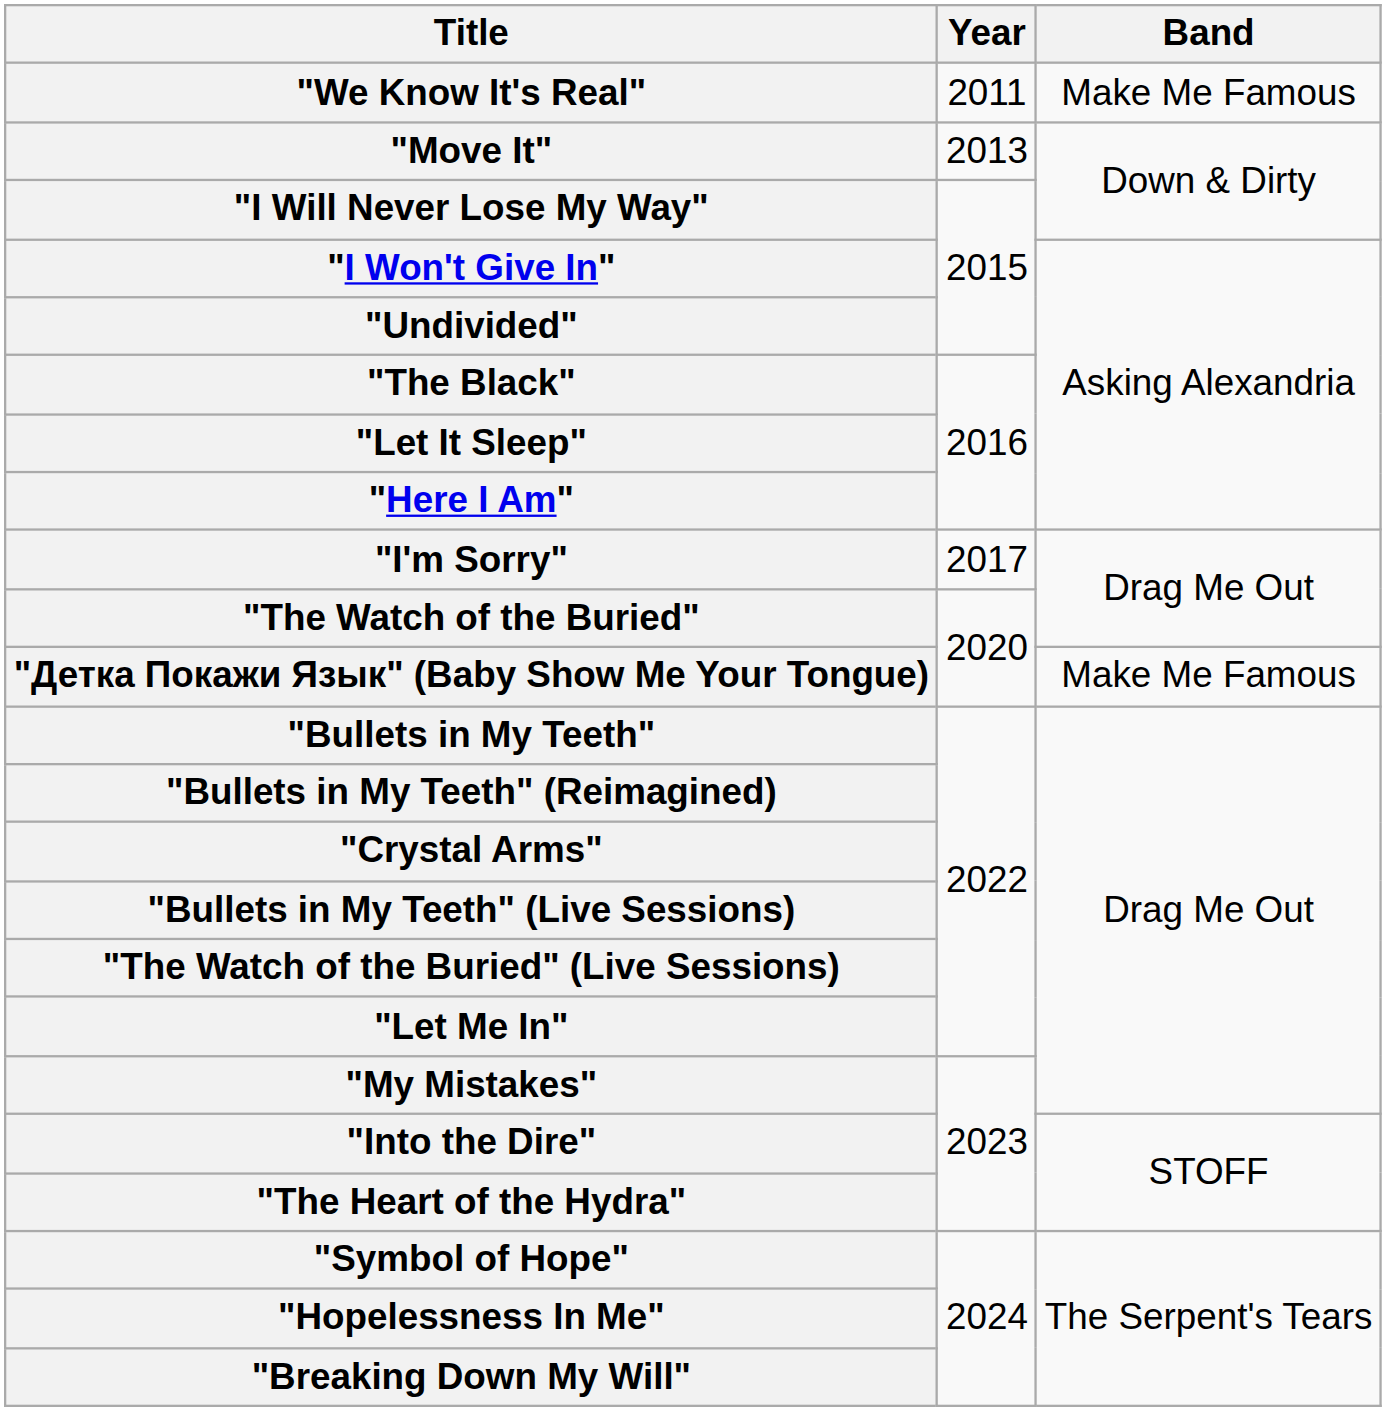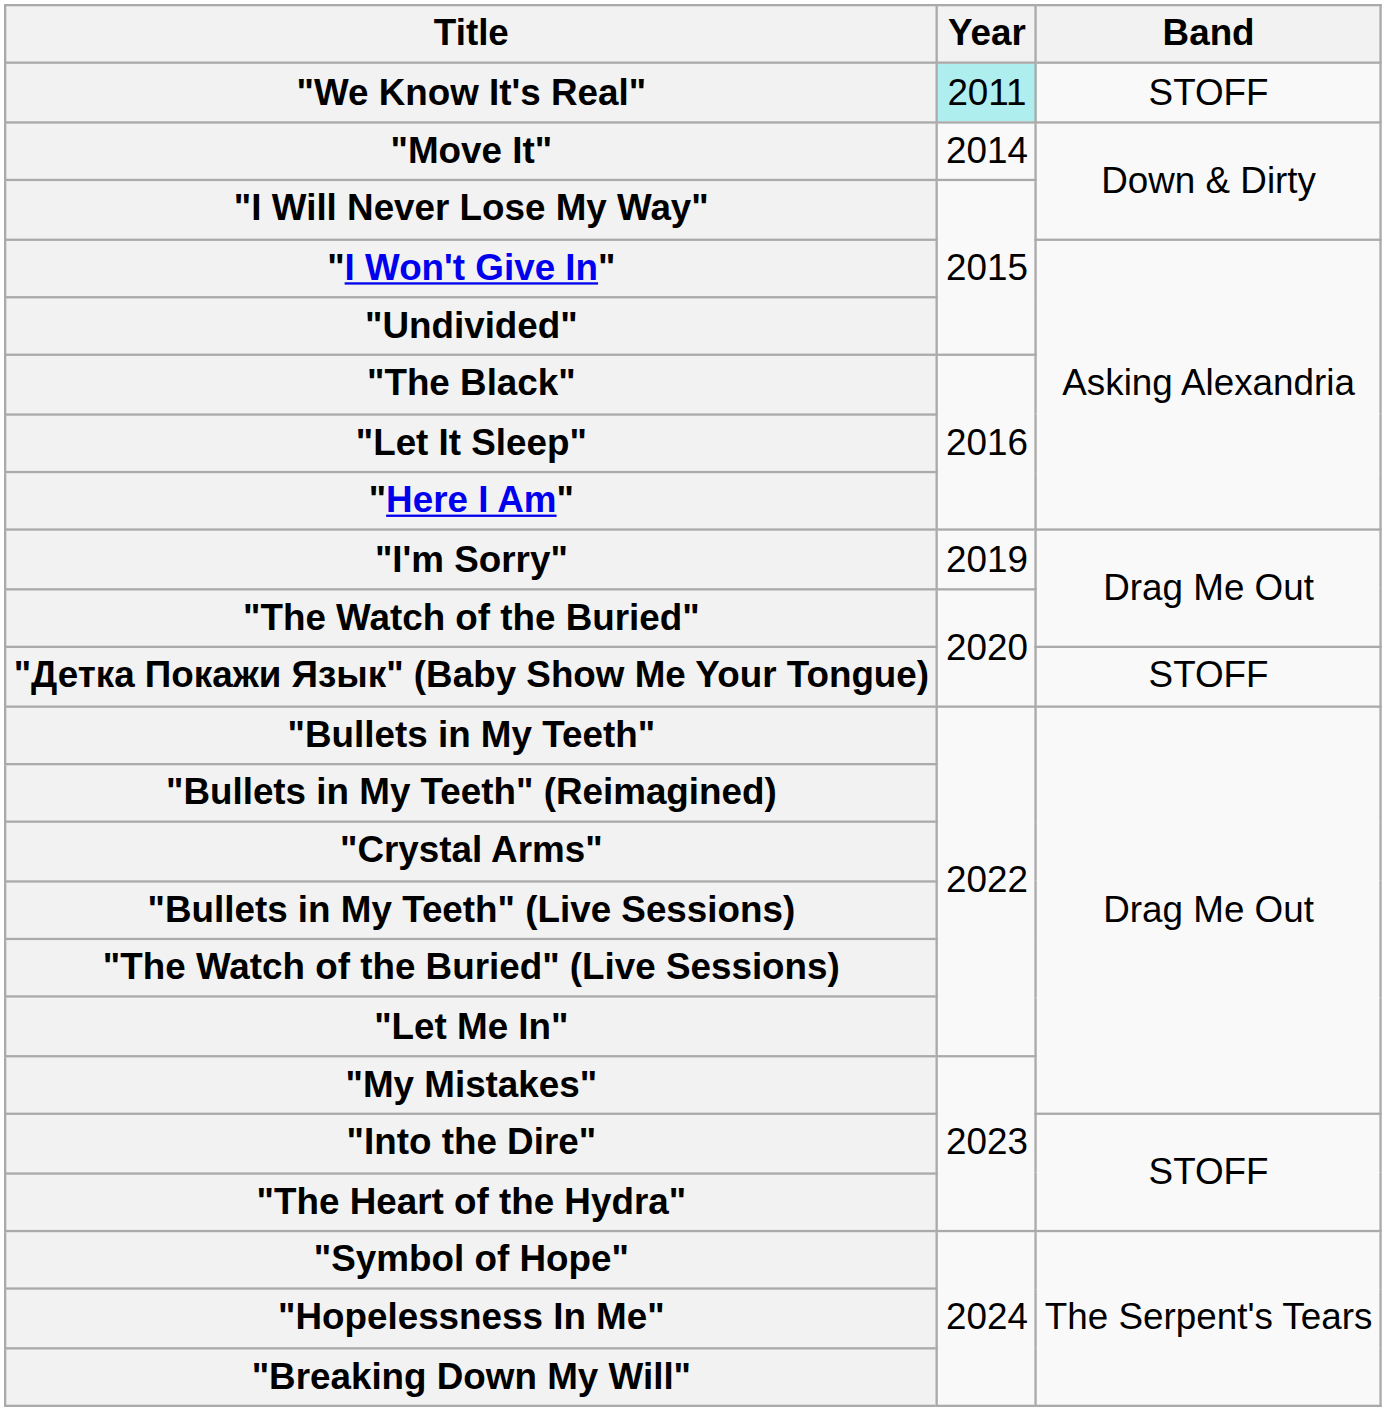"We Know It's Real" | Year: no background -> paleturquoise background
"We Know It's Real" | Band: Make Me Famous -> STOFF
"Move It" | Year: 2013 -> 2014
"I'm Sorry" | Year: 2017 -> 2019
"Детка Покажи Язык" (Baby Show Me Your Tongue) | Band: Make Me Famous -> STOFF
